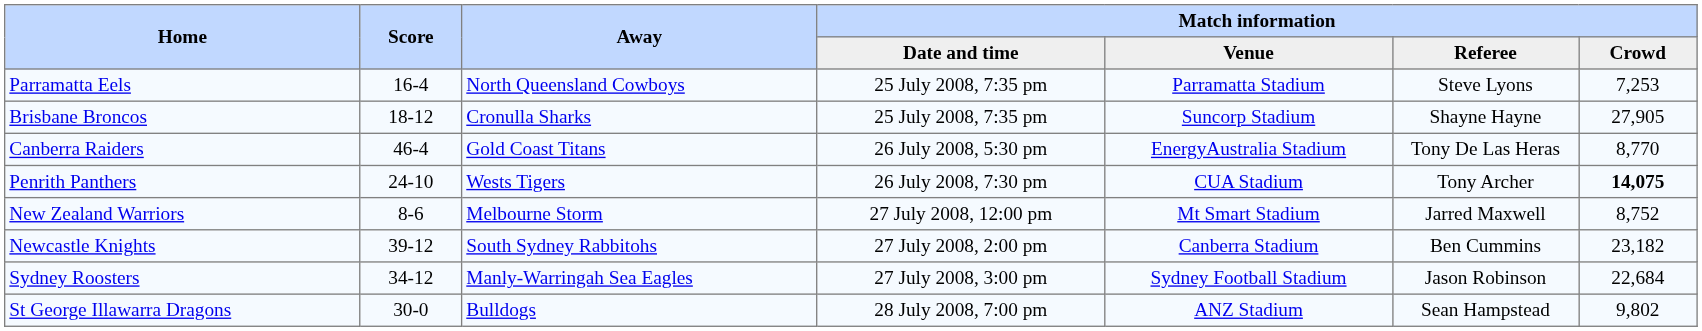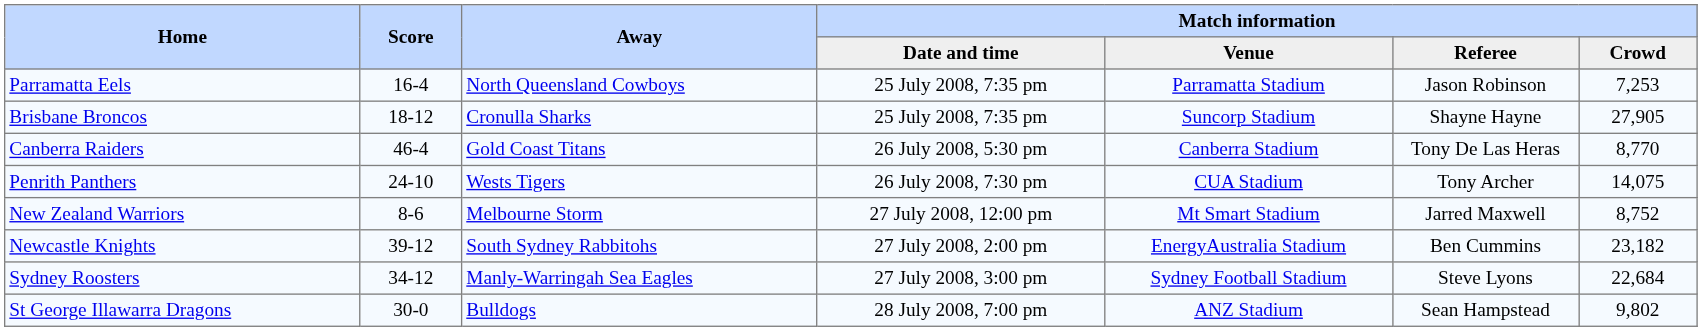Parramatta Eels | Match information / Referee: Steve Lyons -> Jason Robinson
Canberra Raiders | Match information / Venue: EnergyAustralia Stadium -> Canberra Stadium
Penrith Panthers | Match information / Crowd: bold -> normal
Newcastle Knights | Match information / Venue: Canberra Stadium -> EnergyAustralia Stadium
Sydney Roosters | Match information / Referee: Jason Robinson -> Steve Lyons
